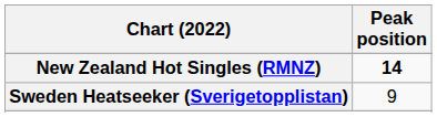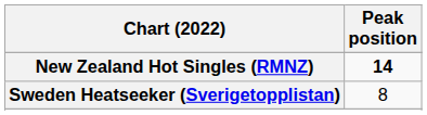Sweden Heatseeker (Sverigetopplistan) | Peak position: 9 -> 8
